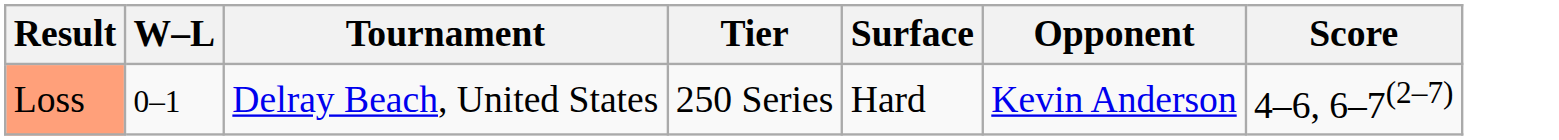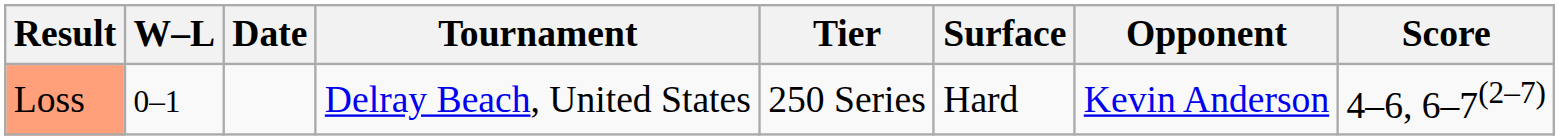+ column: Date
